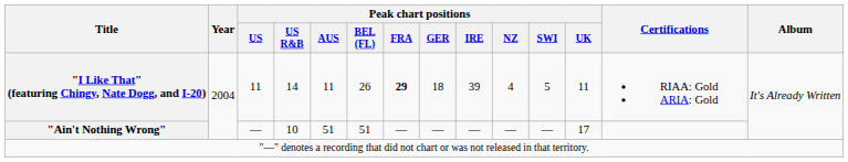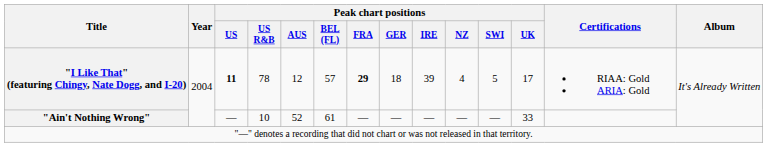"I Like That" (featuring Chingy, Nate Dogg, and I-20) | Peak chart positions / US: normal -> bold
"I Like That" (featuring Chingy, Nate Dogg, and I-20) | Peak chart positions / US R&B: 14 -> 78
"I Like That" (featuring Chingy, Nate Dogg, and I-20) | Peak chart positions / AUS: 11 -> 12
"I Like That" (featuring Chingy, Nate Dogg, and I-20) | Peak chart positions / BEL (FL): 26 -> 57
"I Like That" (featuring Chingy, Nate Dogg, and I-20) | Peak chart positions / UK: 11 -> 17
"Ain't Nothing Wrong" | Peak chart positions / AUS: 51 -> 52
"Ain't Nothing Wrong" | Peak chart positions / BEL (FL): 51 -> 61
"Ain't Nothing Wrong" | Peak chart positions / UK: 17 -> 33
